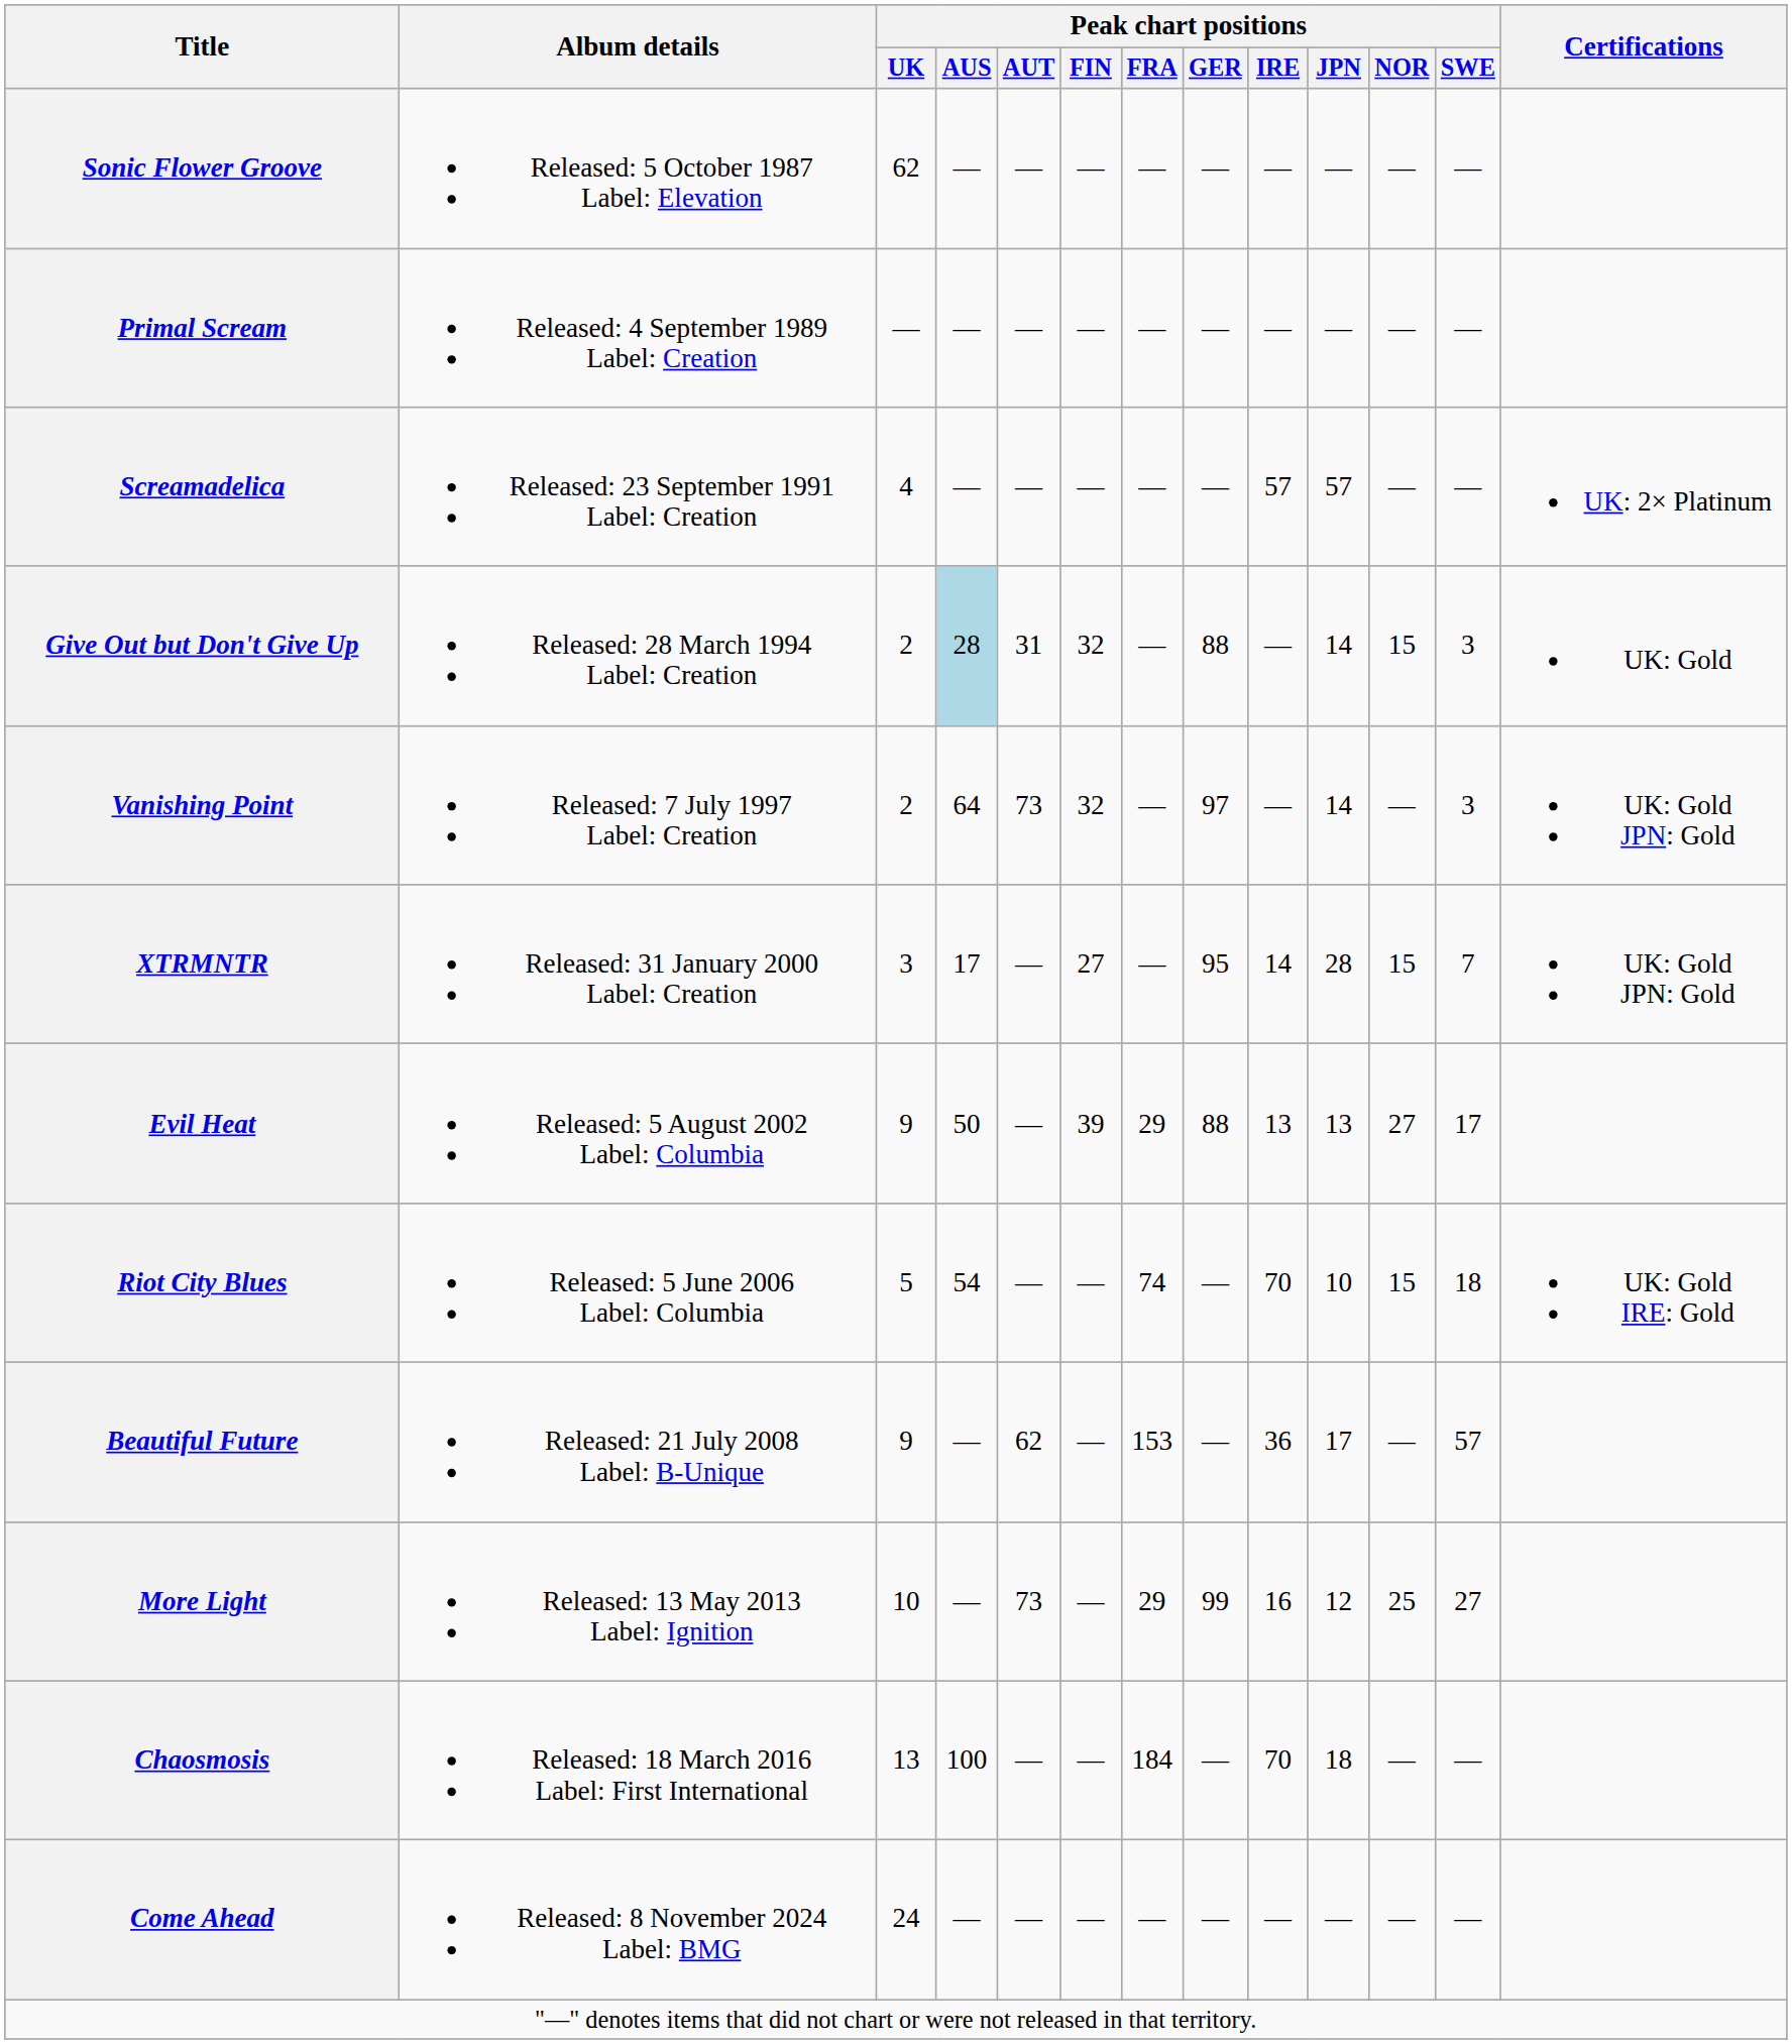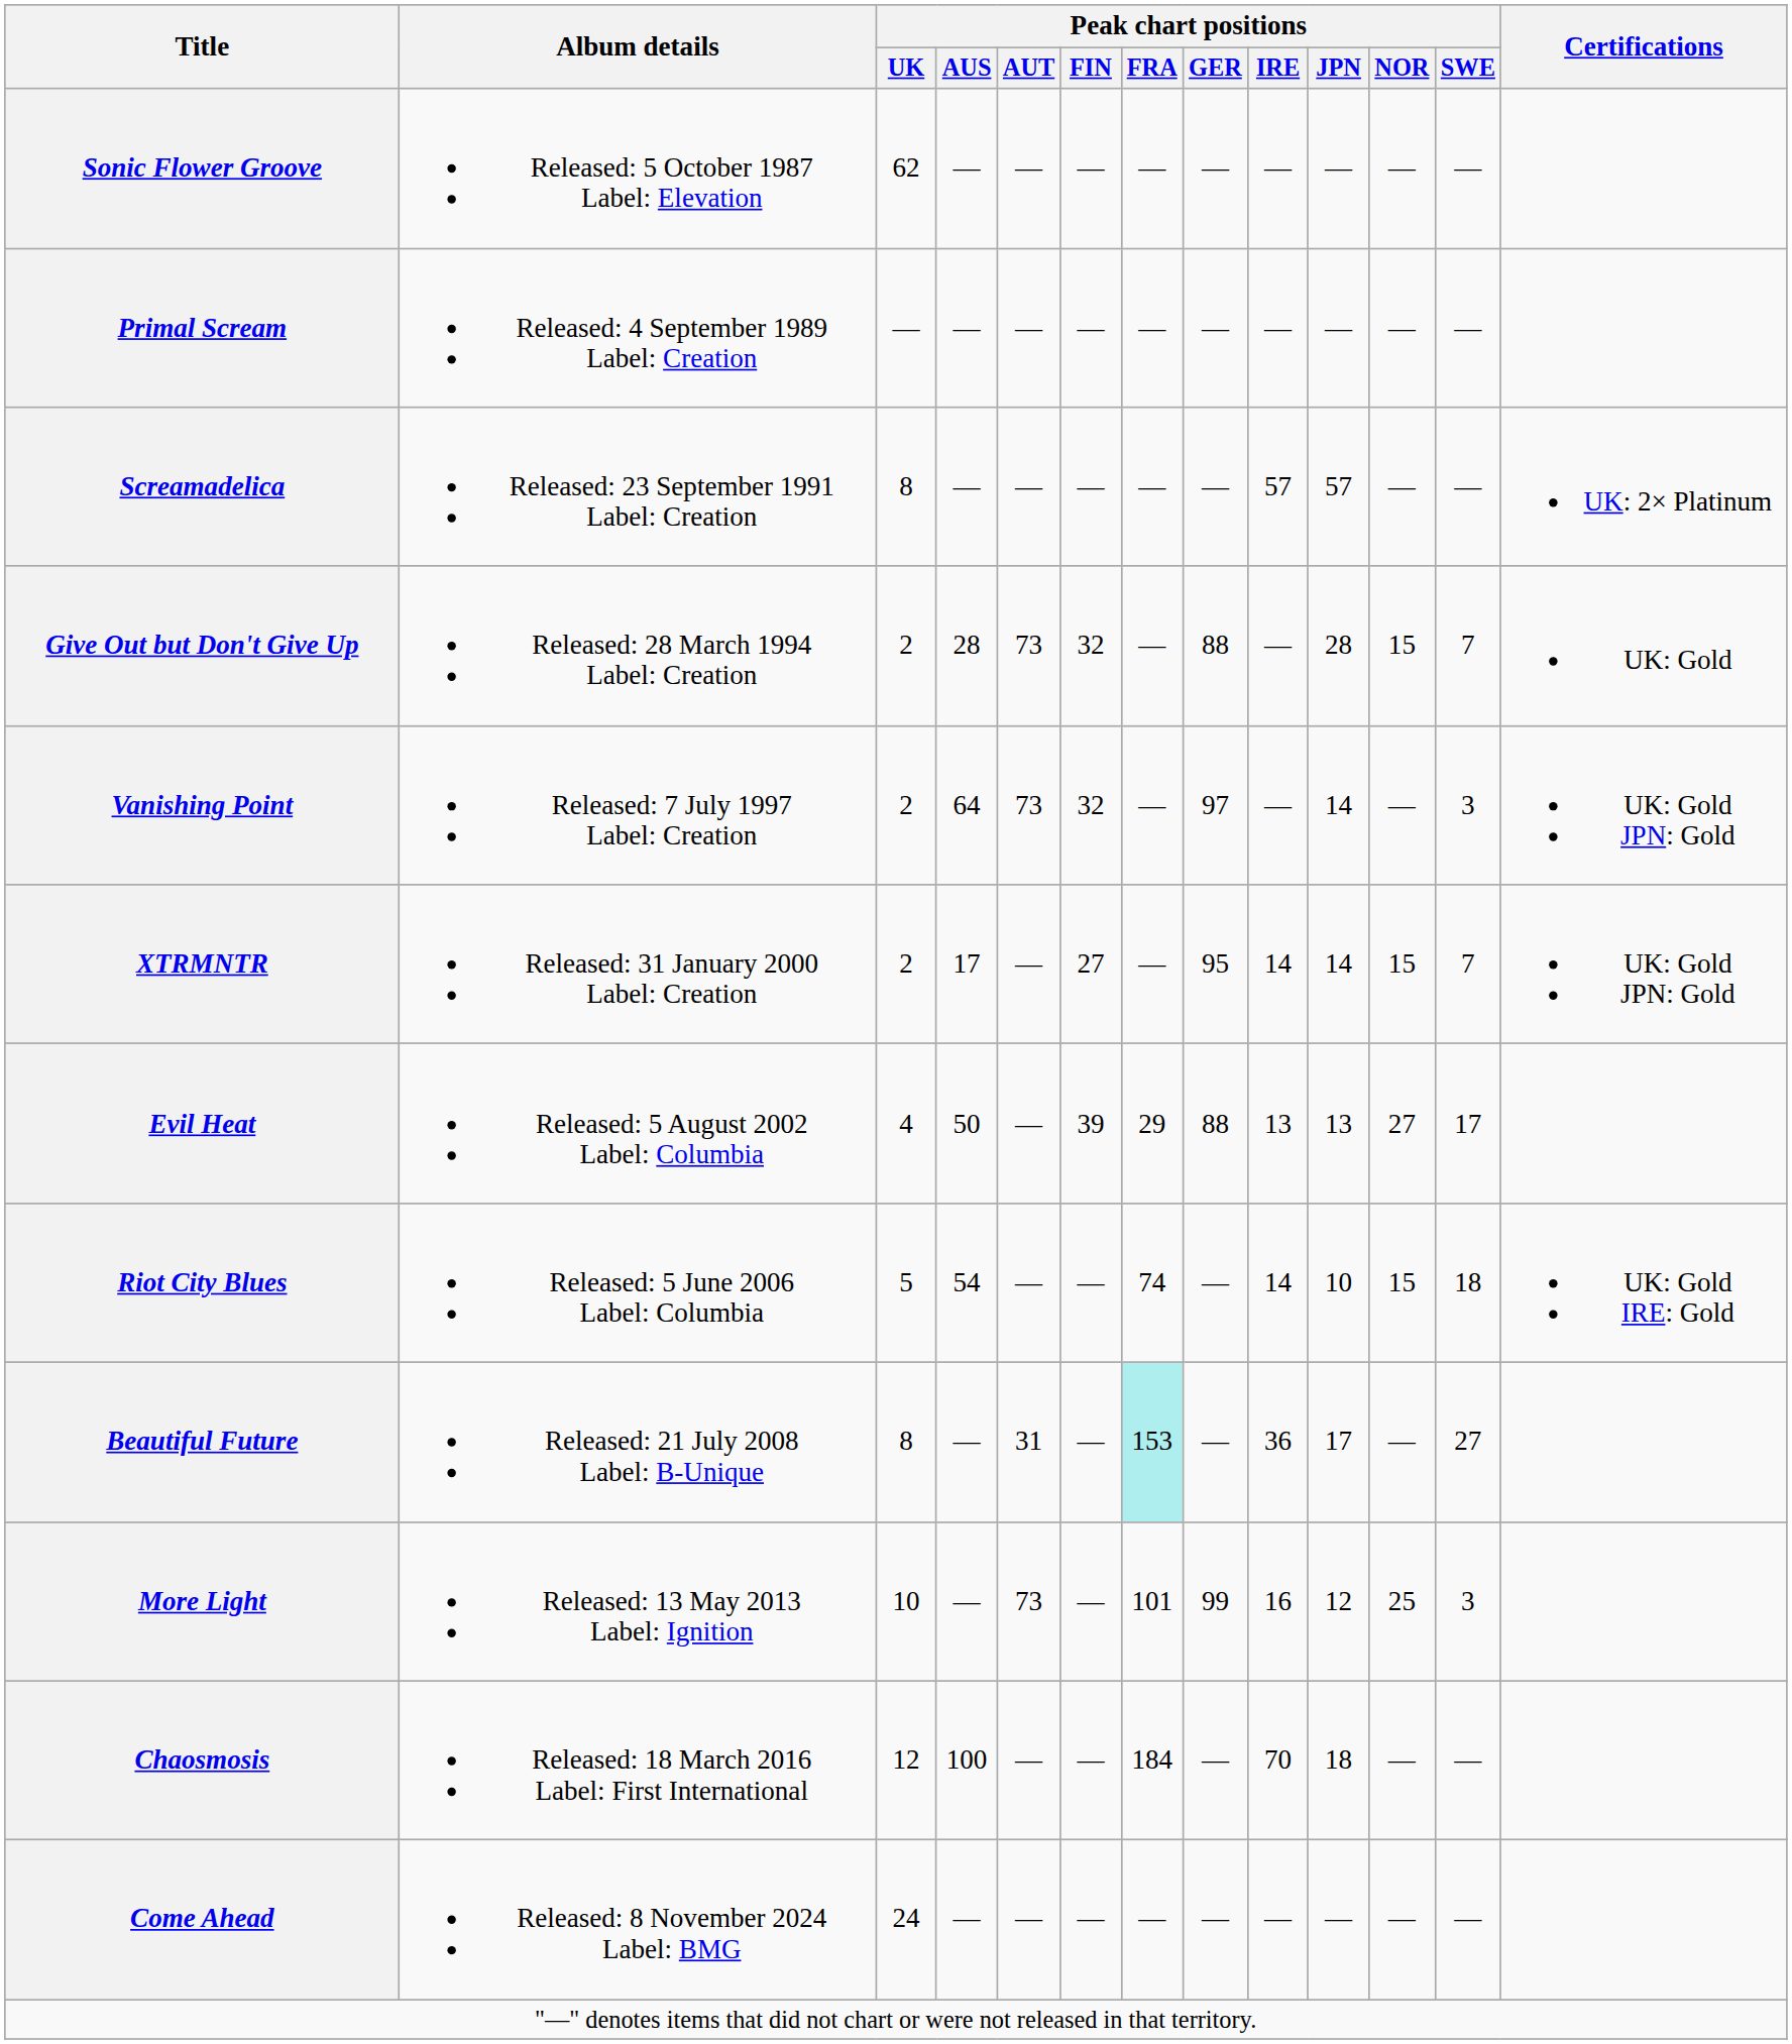Screamadelica | Peak chart positions / UK: 4 -> 8
Give Out but Don't Give Up | Peak chart positions / AUS: lightblue background -> no background
Give Out but Don't Give Up | Peak chart positions / AUT: 31 -> 73
Give Out but Don't Give Up | Peak chart positions / JPN: 14 -> 28
Give Out but Don't Give Up | Peak chart positions / SWE: 3 -> 7
XTRMNTR | Peak chart positions / UK: 3 -> 2
XTRMNTR | Peak chart positions / JPN: 28 -> 14
Evil Heat | Peak chart positions / UK: 9 -> 4
Riot City Blues | Peak chart positions / IRE: 70 -> 14
Beautiful Future | Peak chart positions / UK: 9 -> 8
Beautiful Future | Peak chart positions / AUT: 62 -> 31
Beautiful Future | Peak chart positions / FRA: no background -> paleturquoise background
Beautiful Future | Peak chart positions / SWE: 57 -> 27
More Light | Peak chart positions / FRA: 29 -> 101
More Light | Peak chart positions / SWE: 27 -> 3
Chaosmosis | Peak chart positions / UK: 13 -> 12
